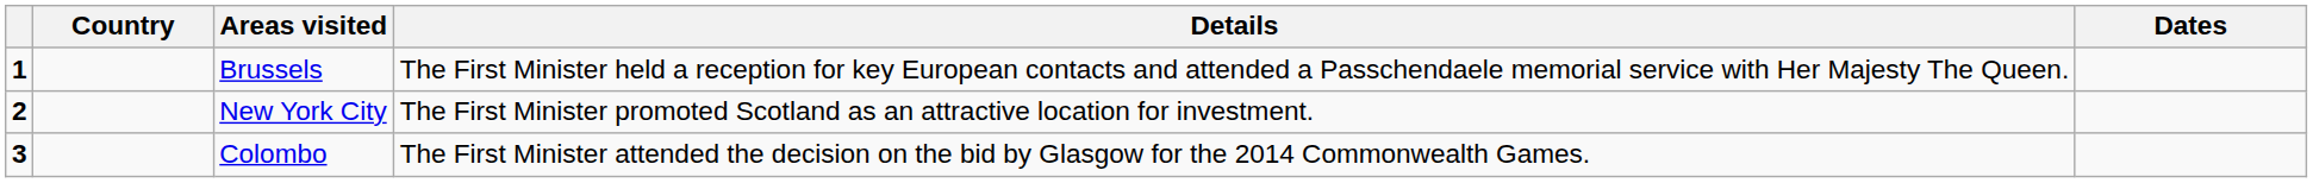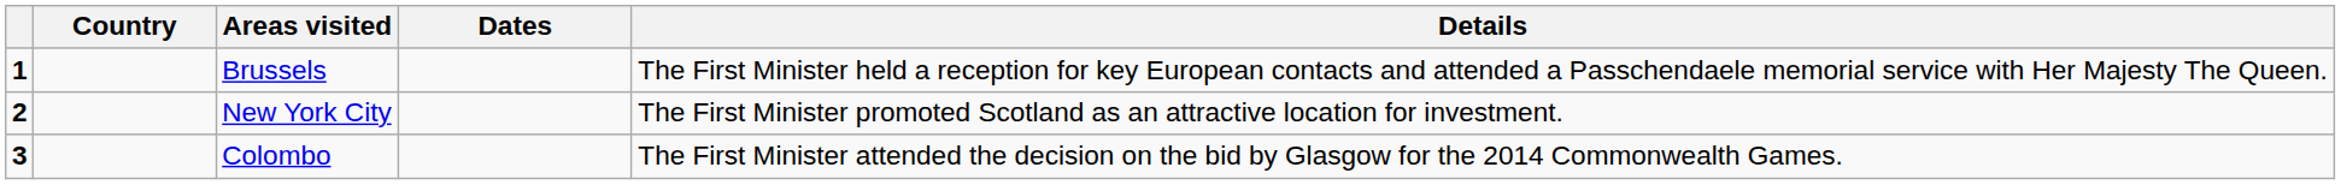columns swapped: Dates <-> Details
